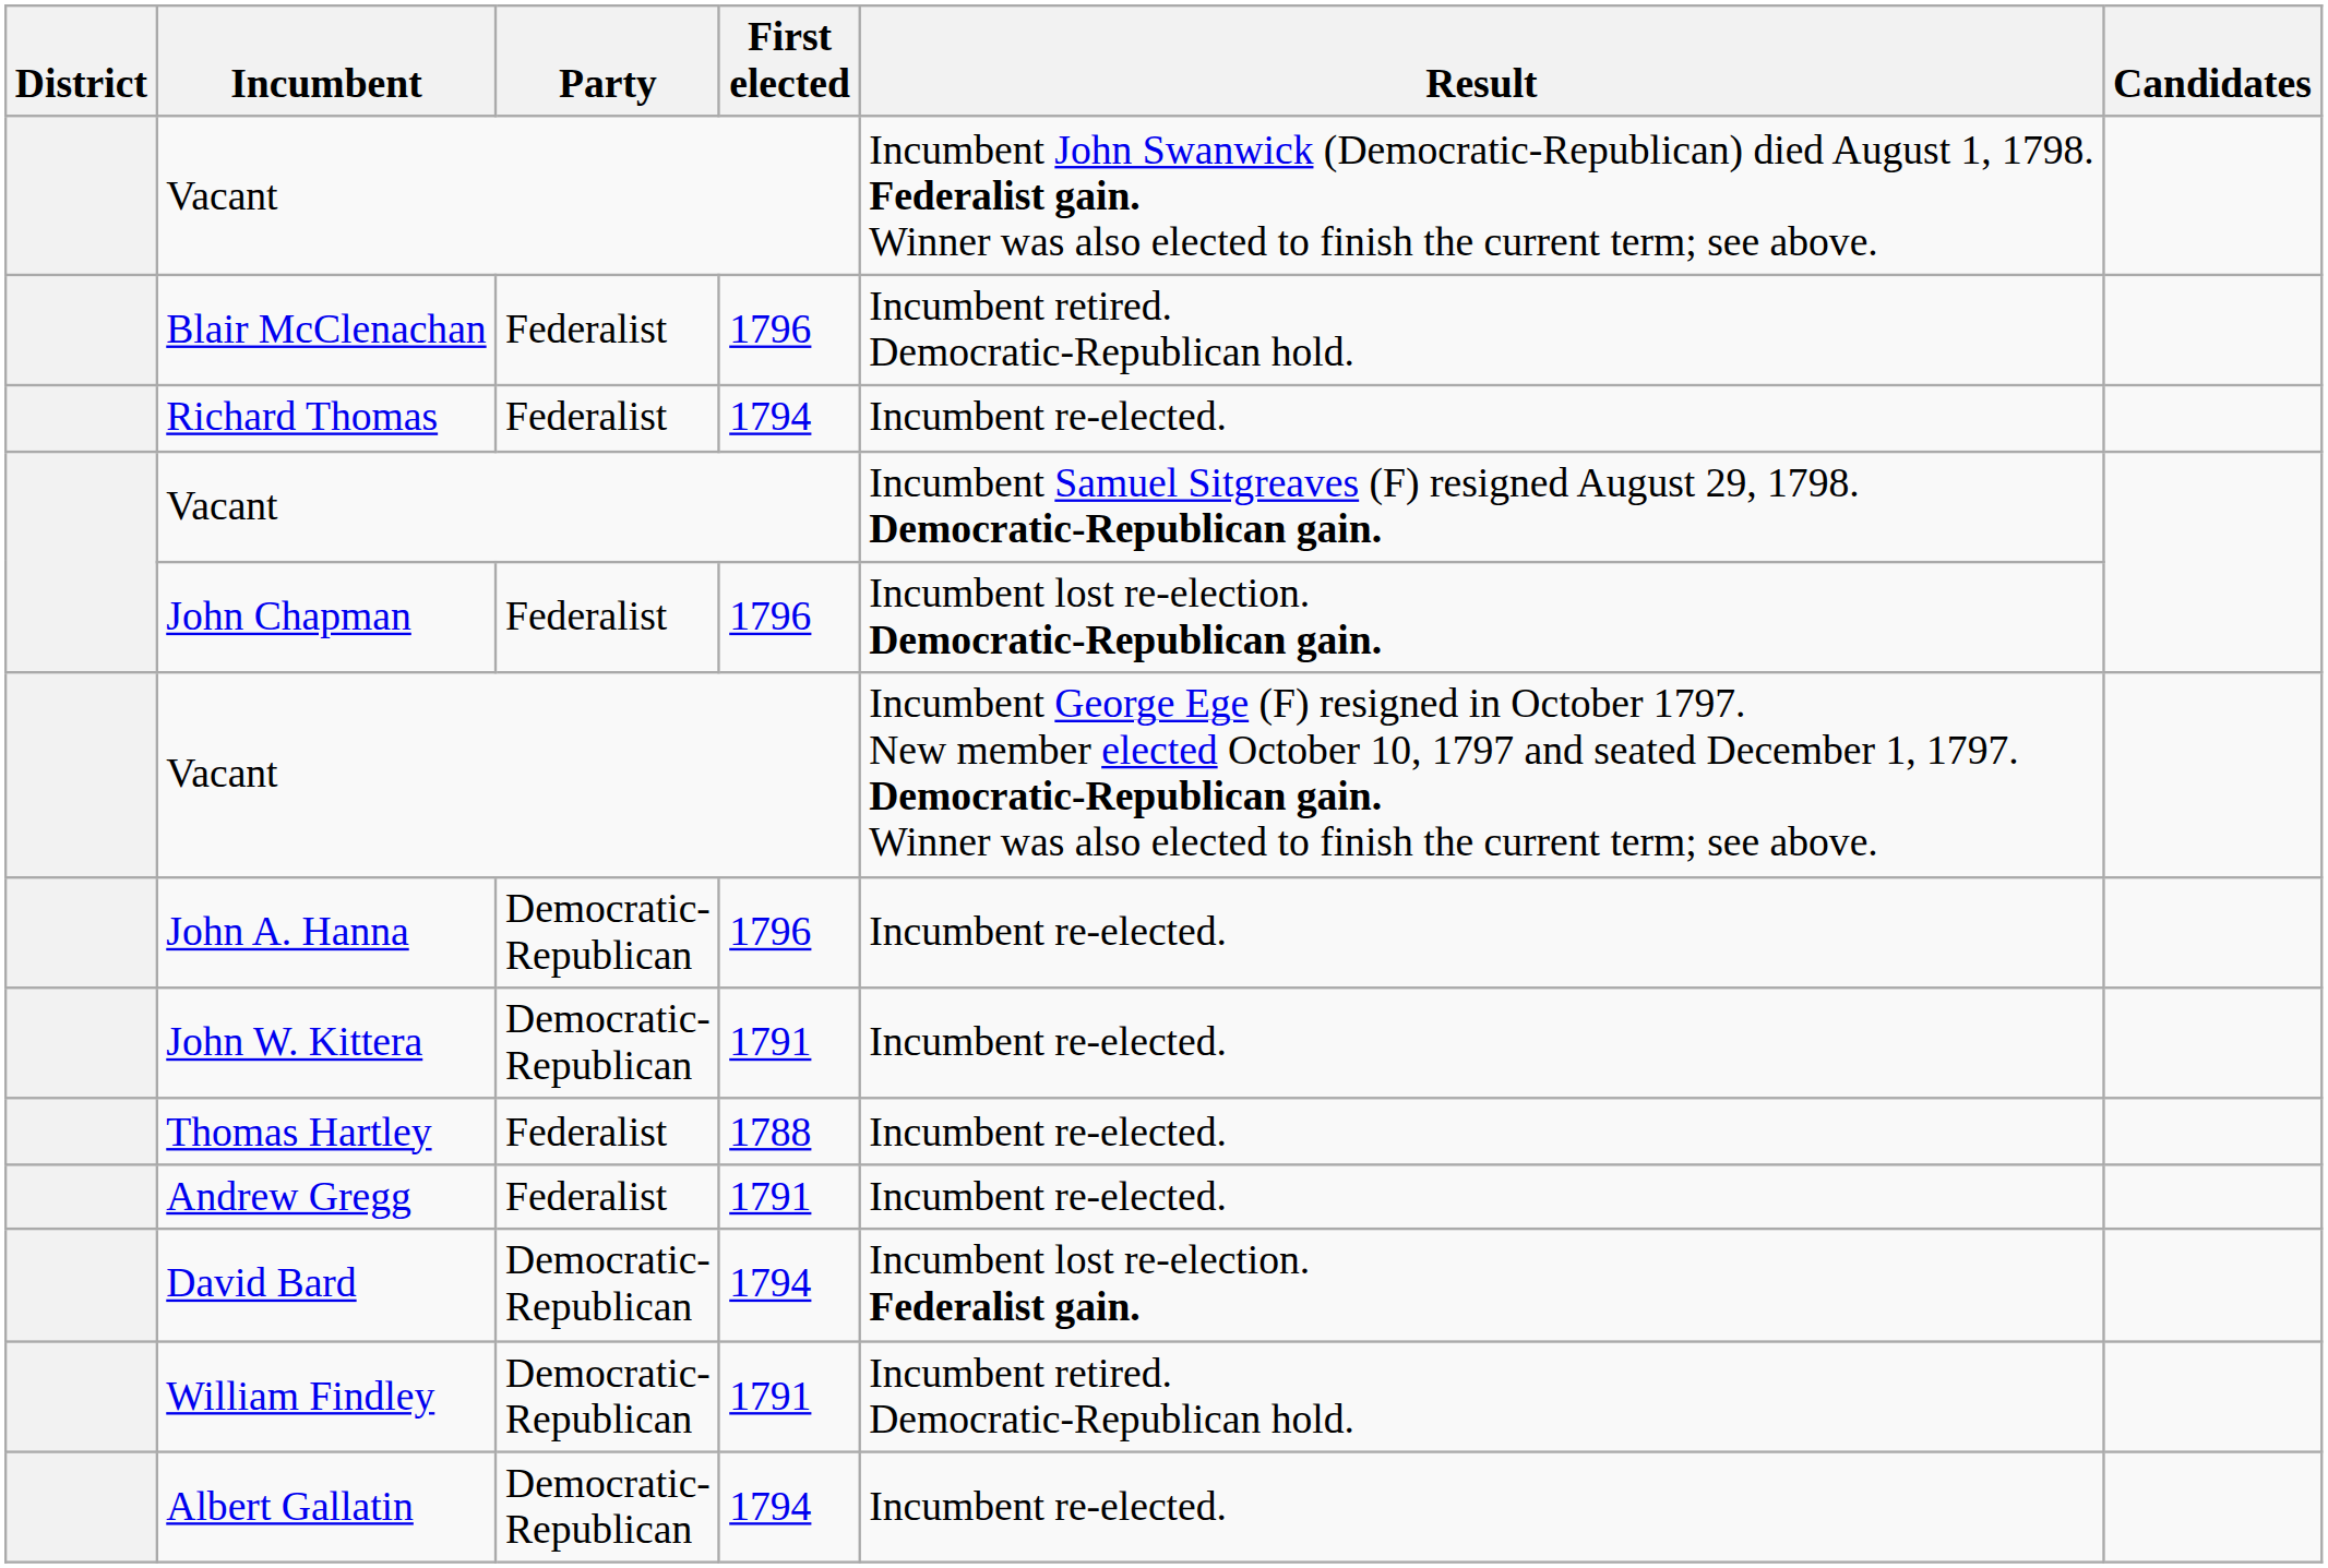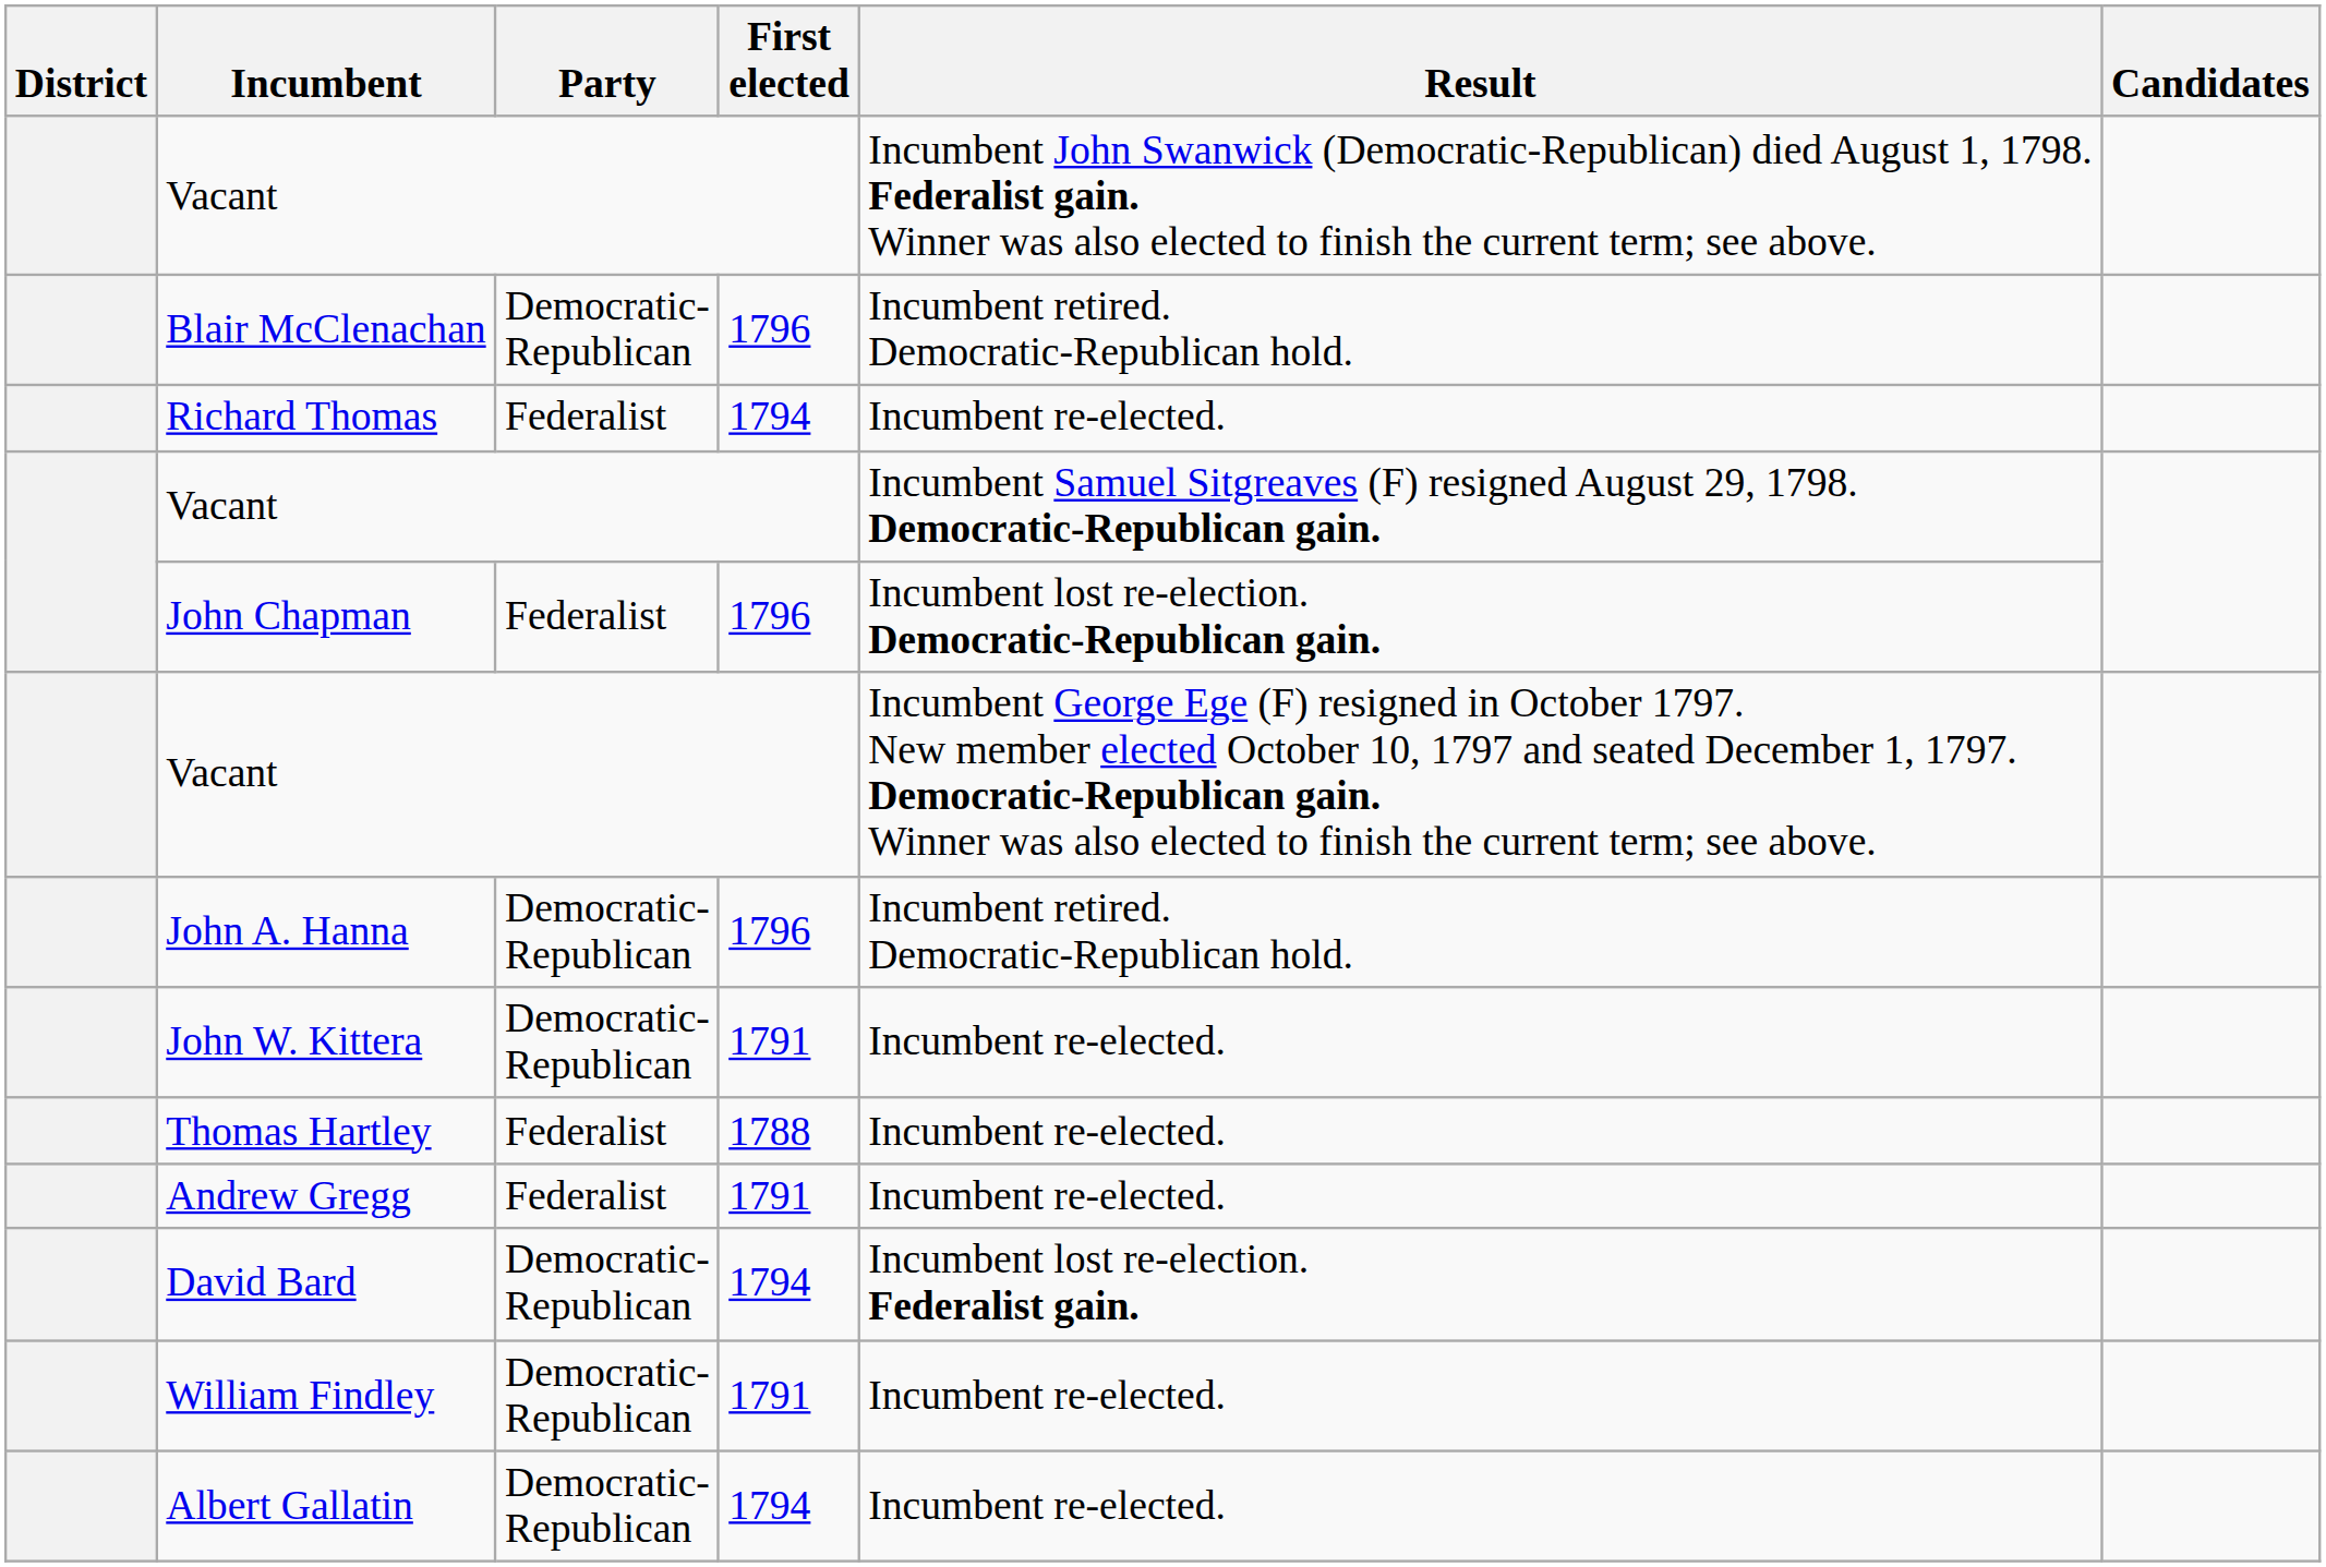Blair McClenachan | Party: Federalist -> Democratic- Republican
John A. Hanna | Result: Incumbent re-elected. -> Incumbent retired. Democratic-Republican hold.
William Findley | Result: Incumbent retired. Democratic-Republican hold. -> Incumbent re-elected.
